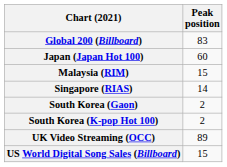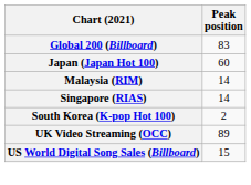Malaysia (RIM) | Peak position: 15 -> 14
- row: South Korea (Gaon) | 2
